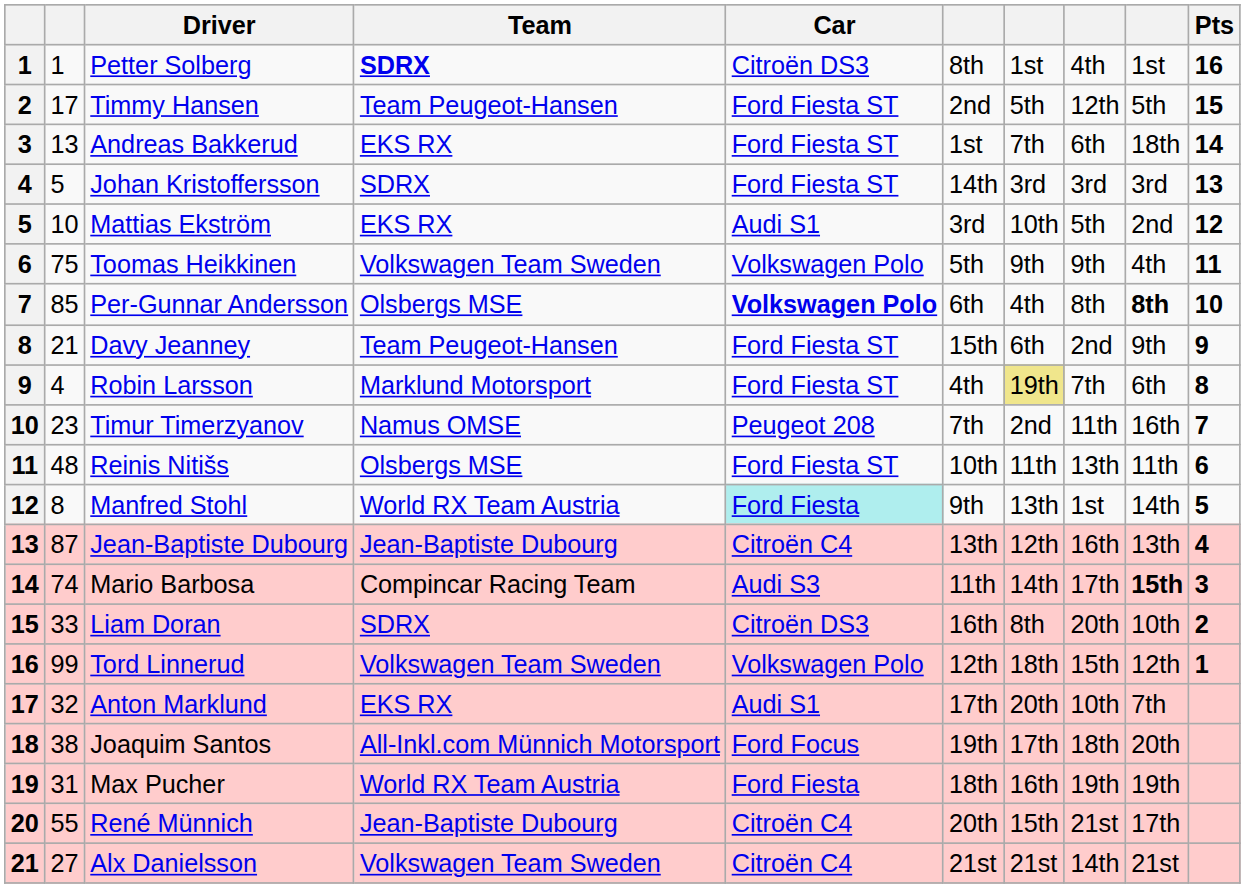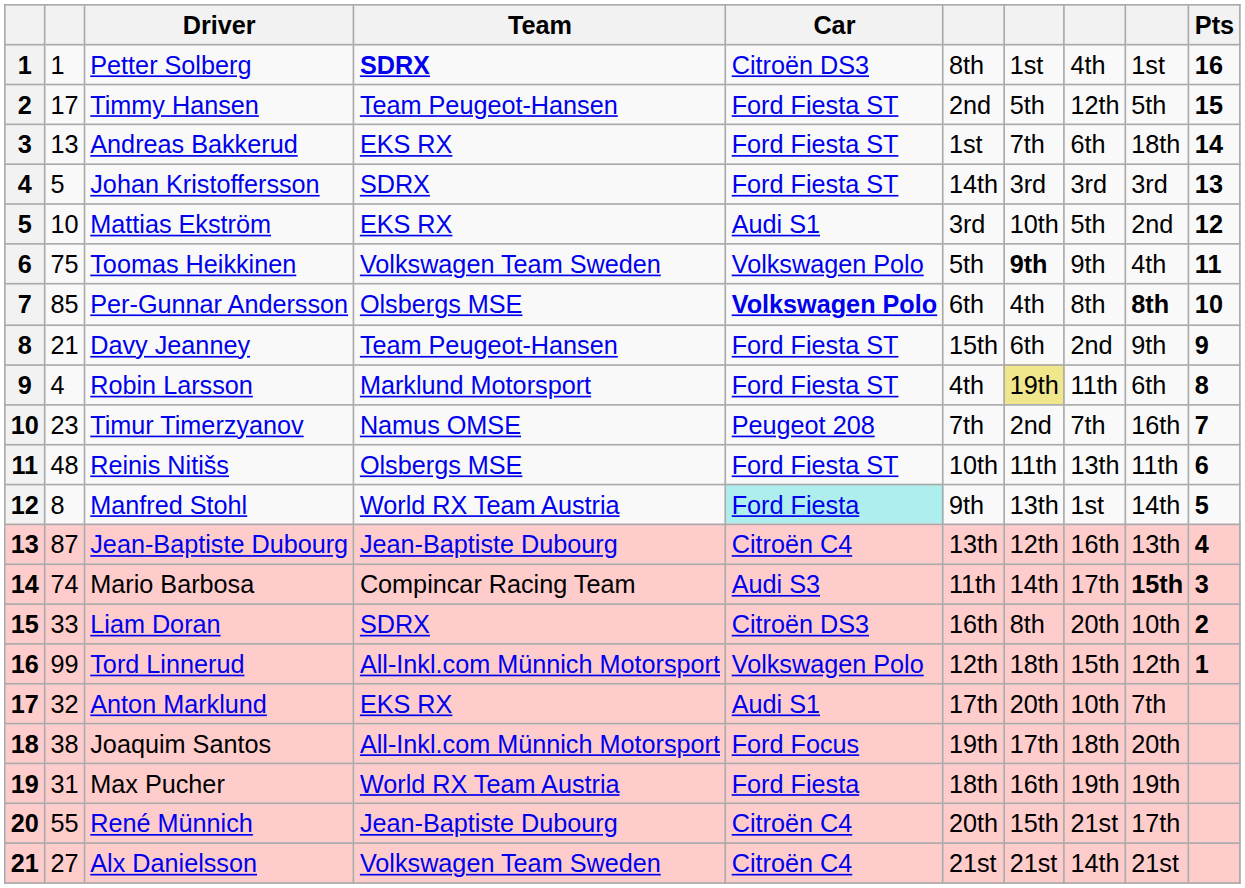Toomas Heikkinen | column 7: normal -> bold
Robin Larsson | column 8: 7th -> 11th
Timur Timerzyanov | column 8: 11th -> 7th
Tord Linnerud | Team: Volkswagen Team Sweden -> All-Inkl.com Münnich Motorsport
